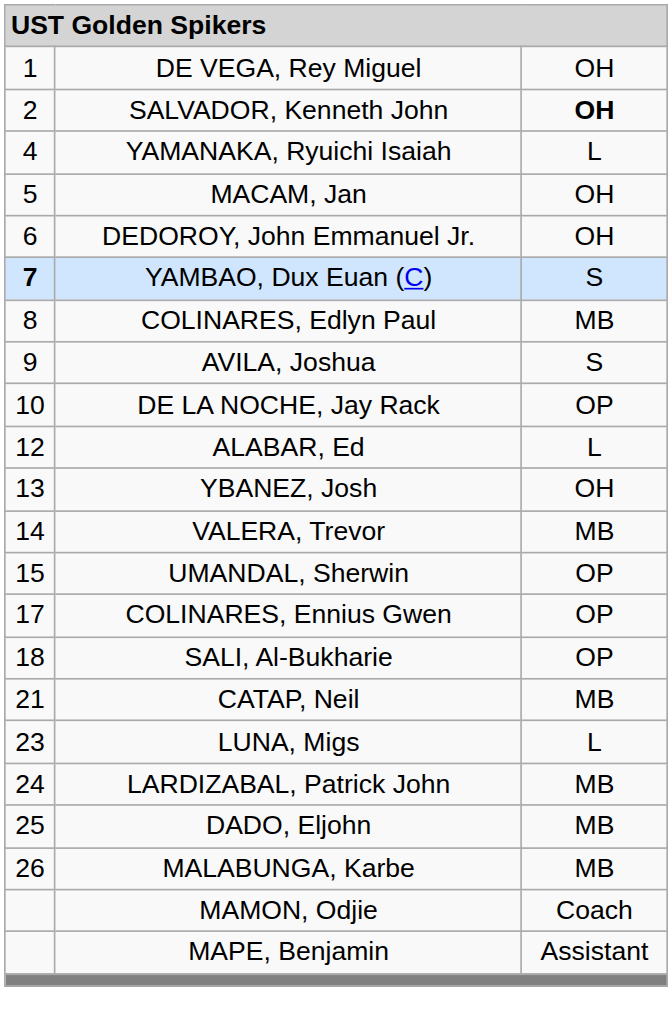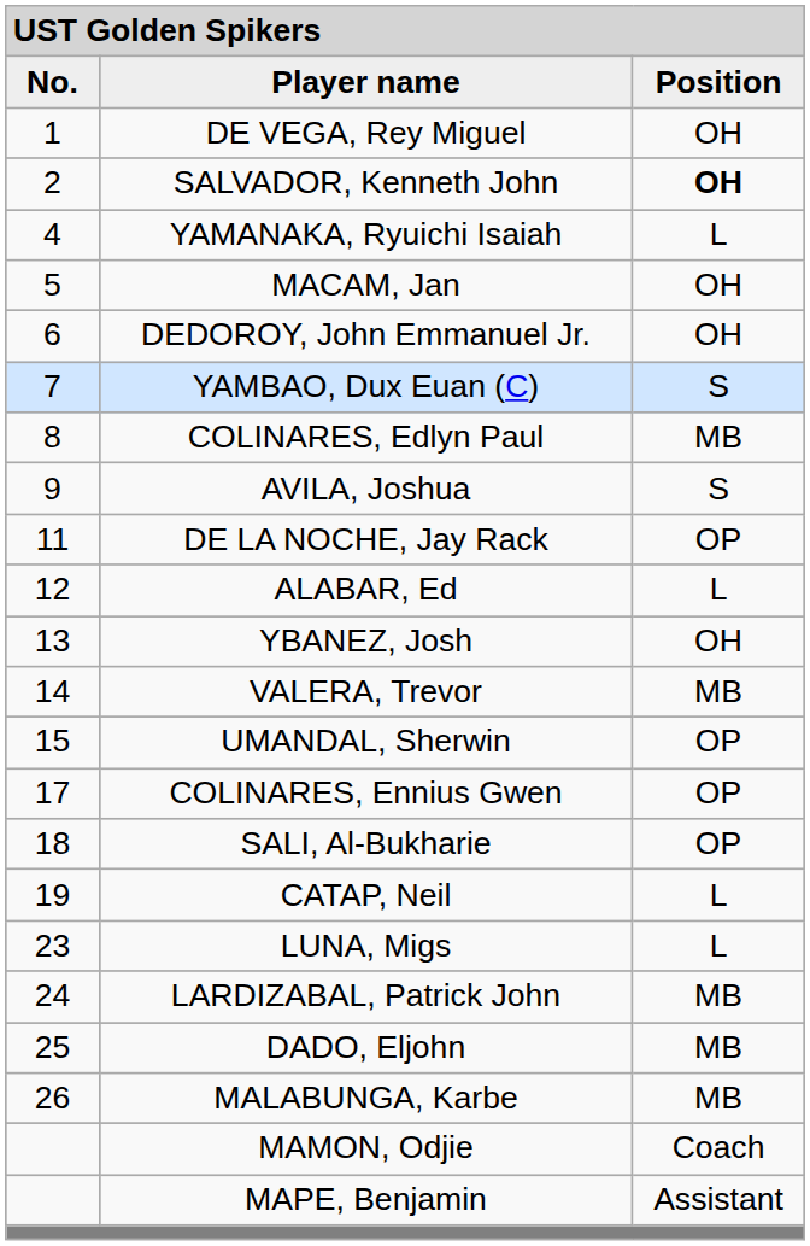+ row: No. | Player name | Position
YAMBAO, Dux Euan (C) | column 1: bold -> normal
DE LA NOCHE, Jay Rack | column 1: 10 -> 11
CATAP, Neil | column 1: 21 -> 19
CATAP, Neil | column 3: MB -> L
